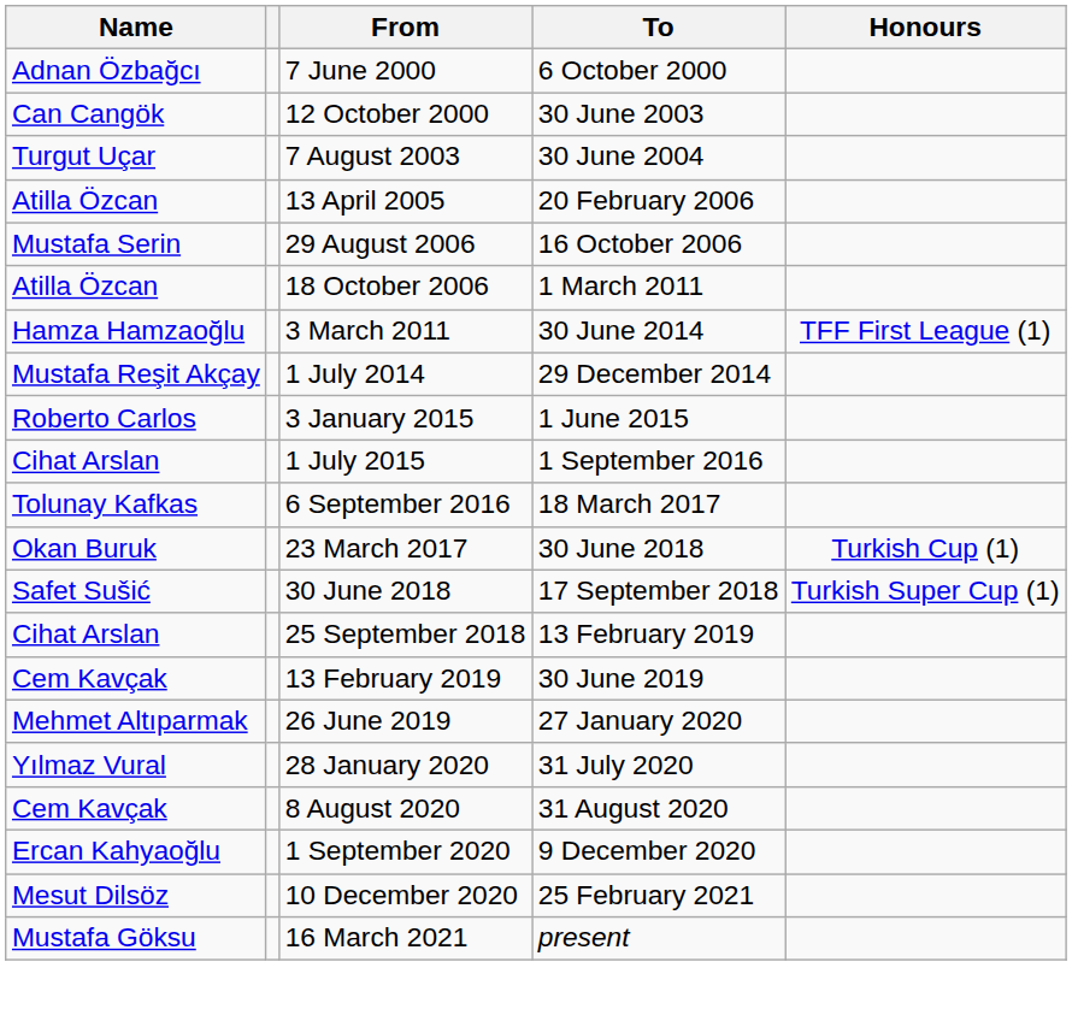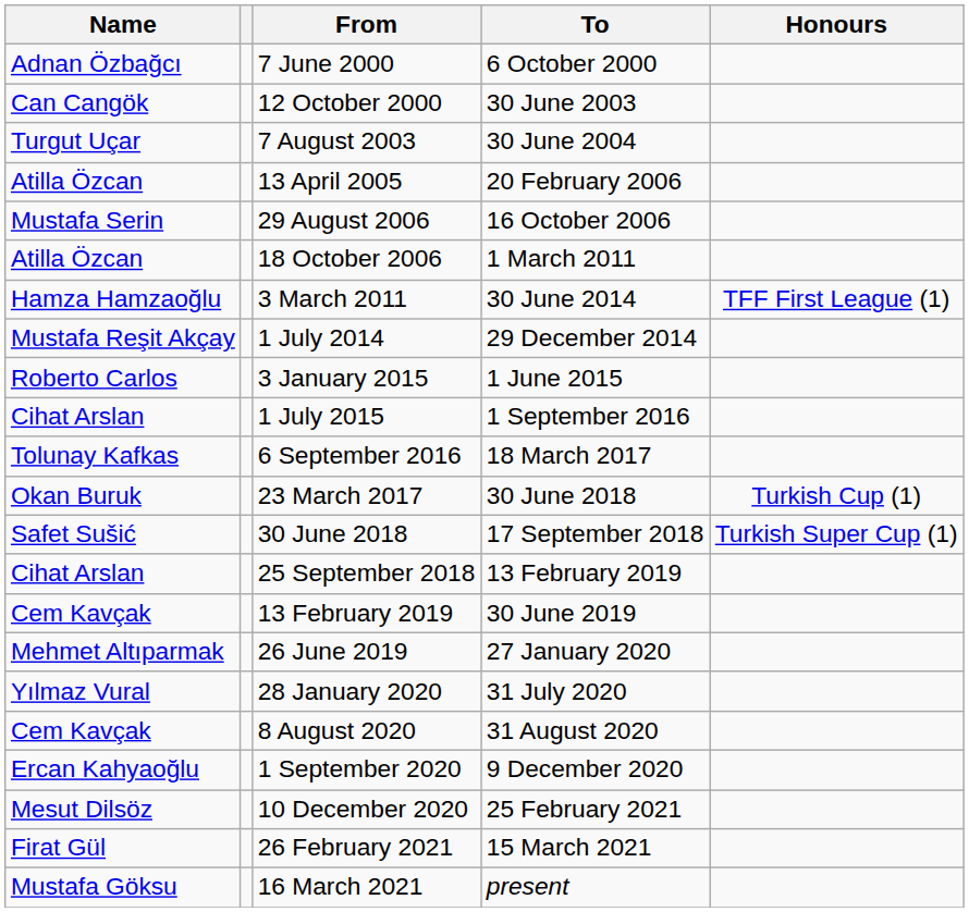+ row: Firat Gül | 26 February 2021 | 15 March 2021
